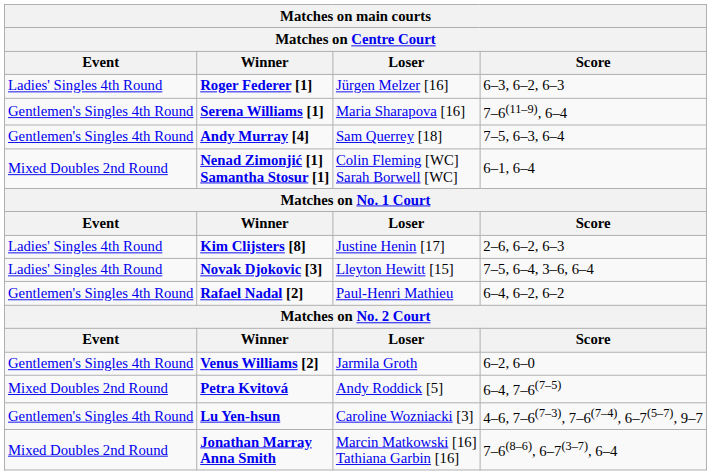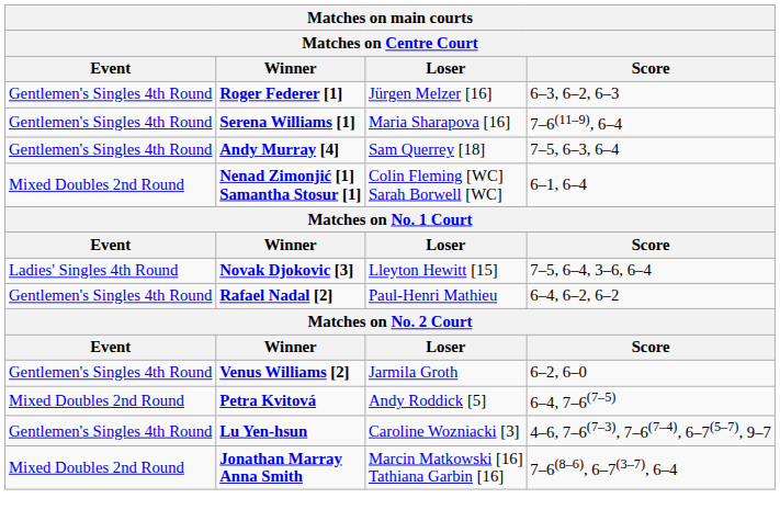Roger Federer [1] | Event: Ladies' Singles 4th Round -> Gentlemen's Singles 4th Round
- row: Ladies' Singles 4th Round | Kim Clijsters [8] | Justine Henin [17] | 2–6, 6–2, 6–3
